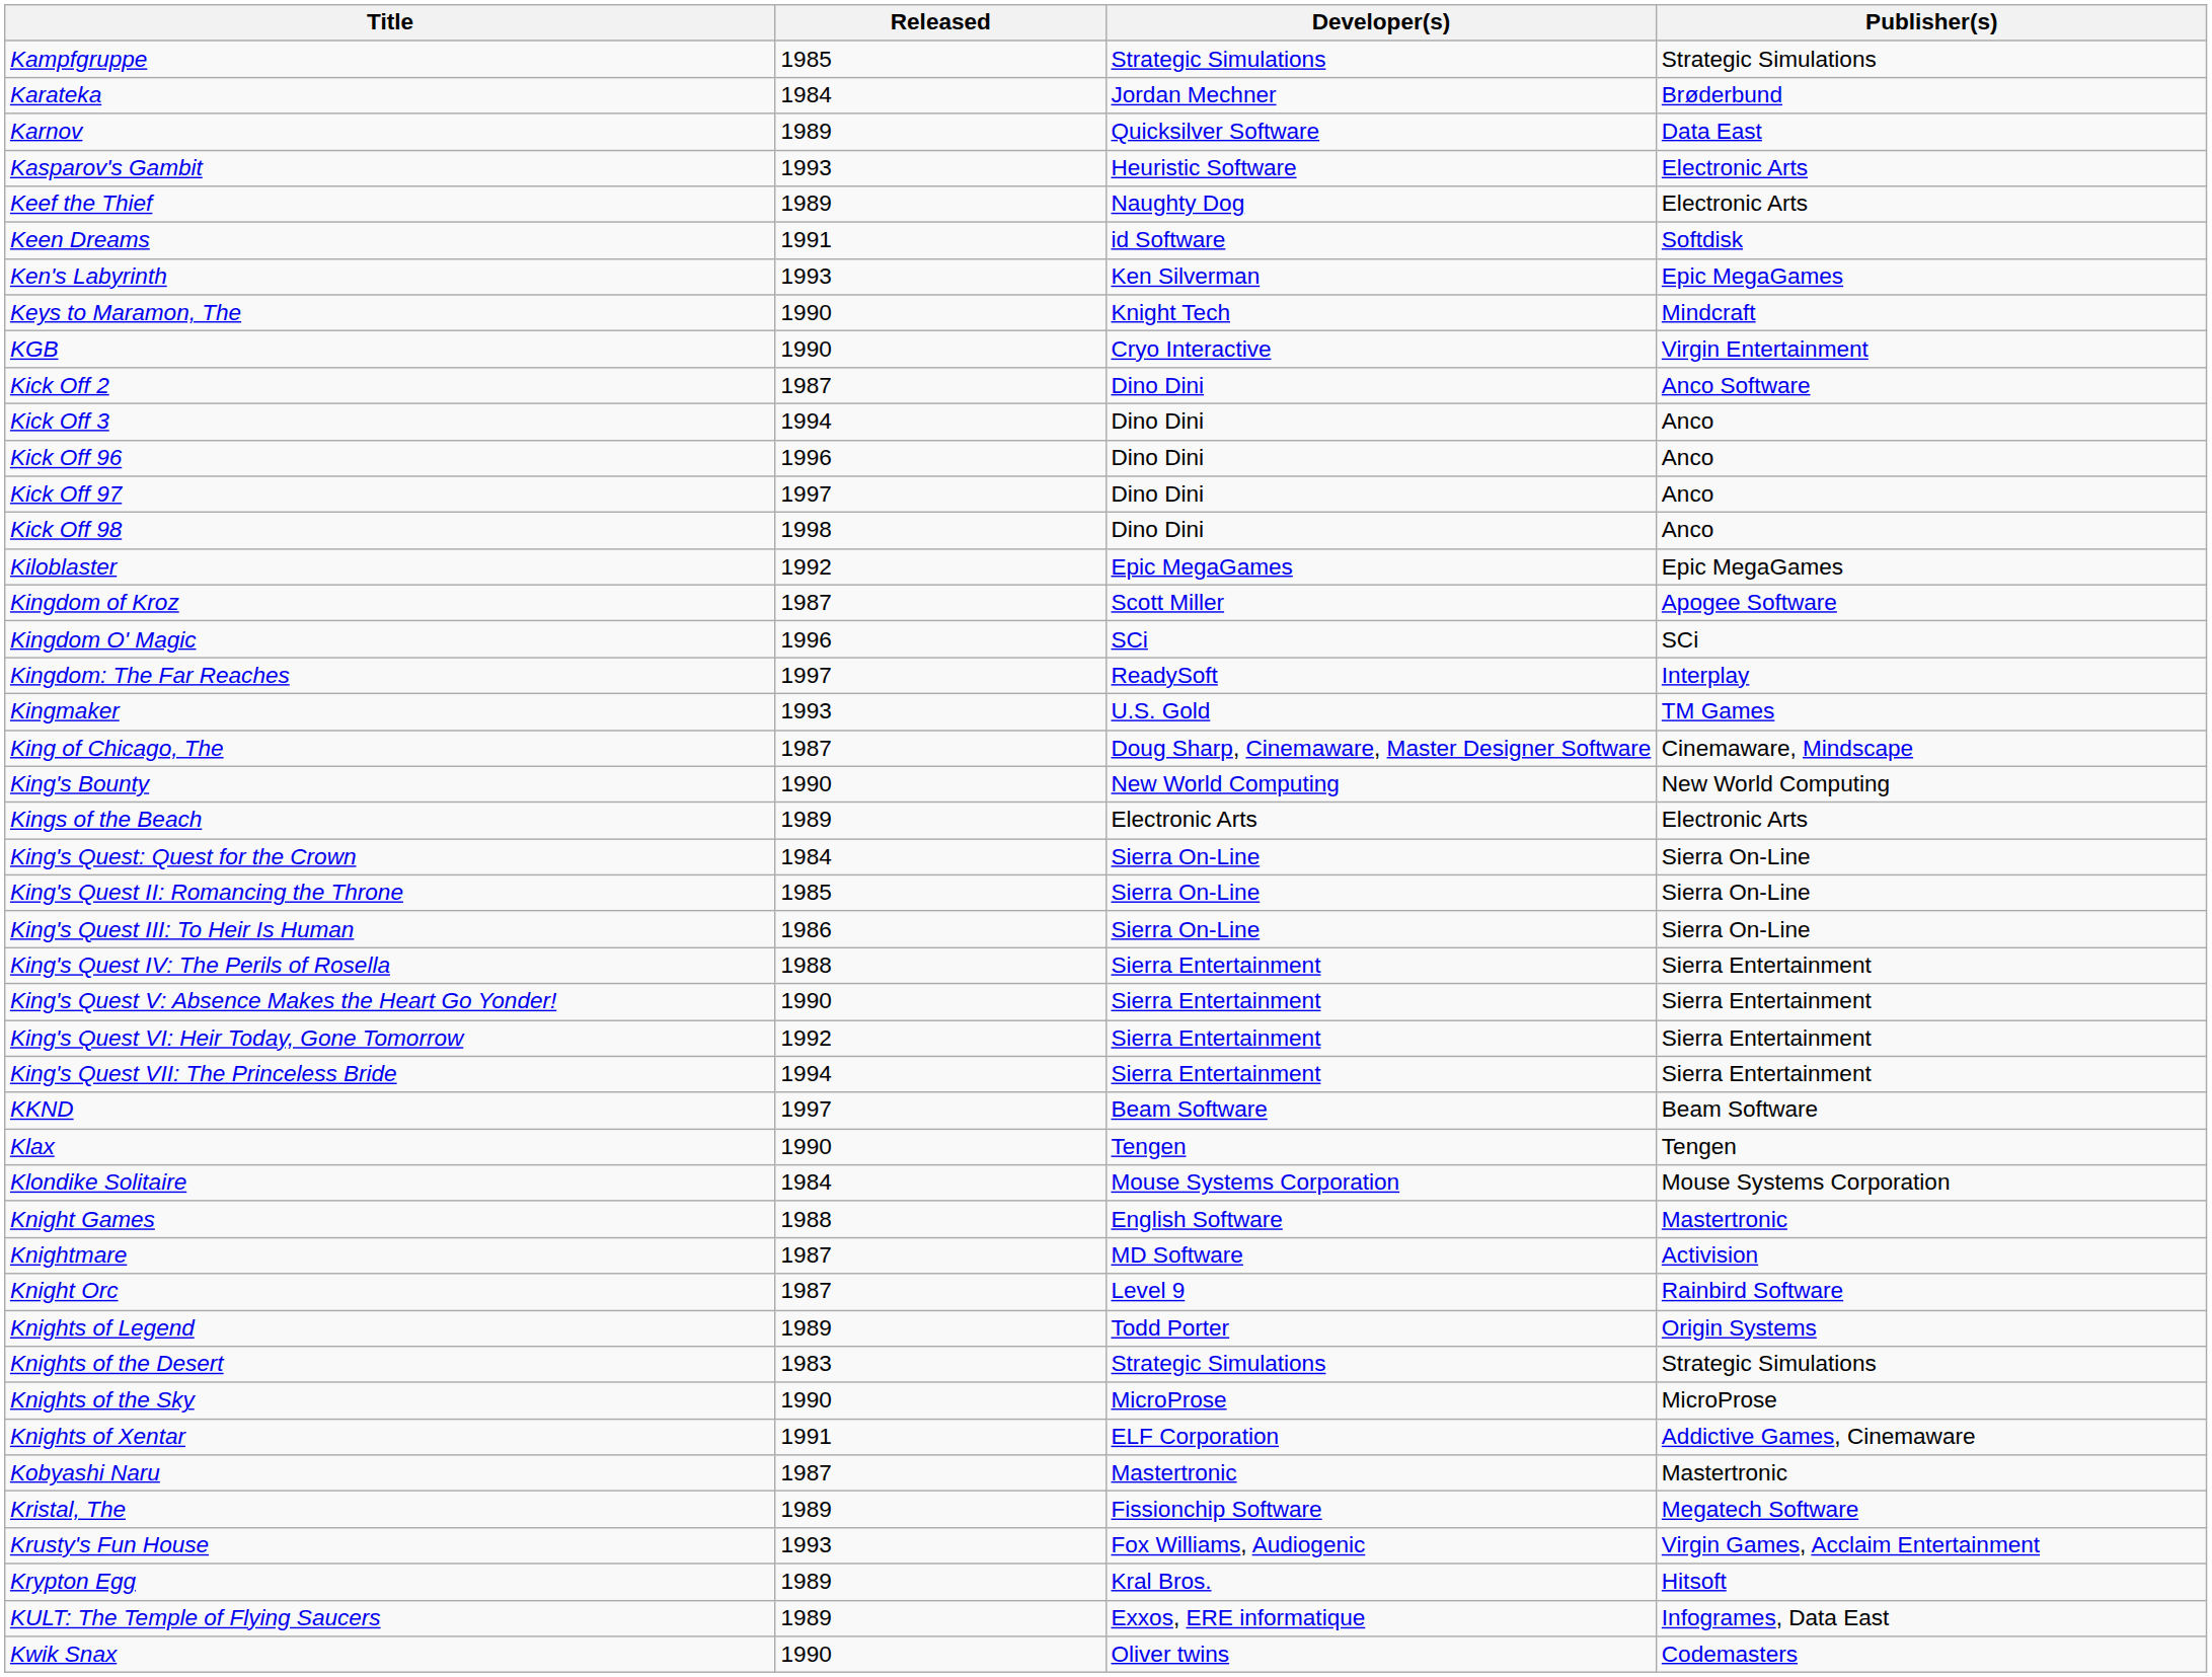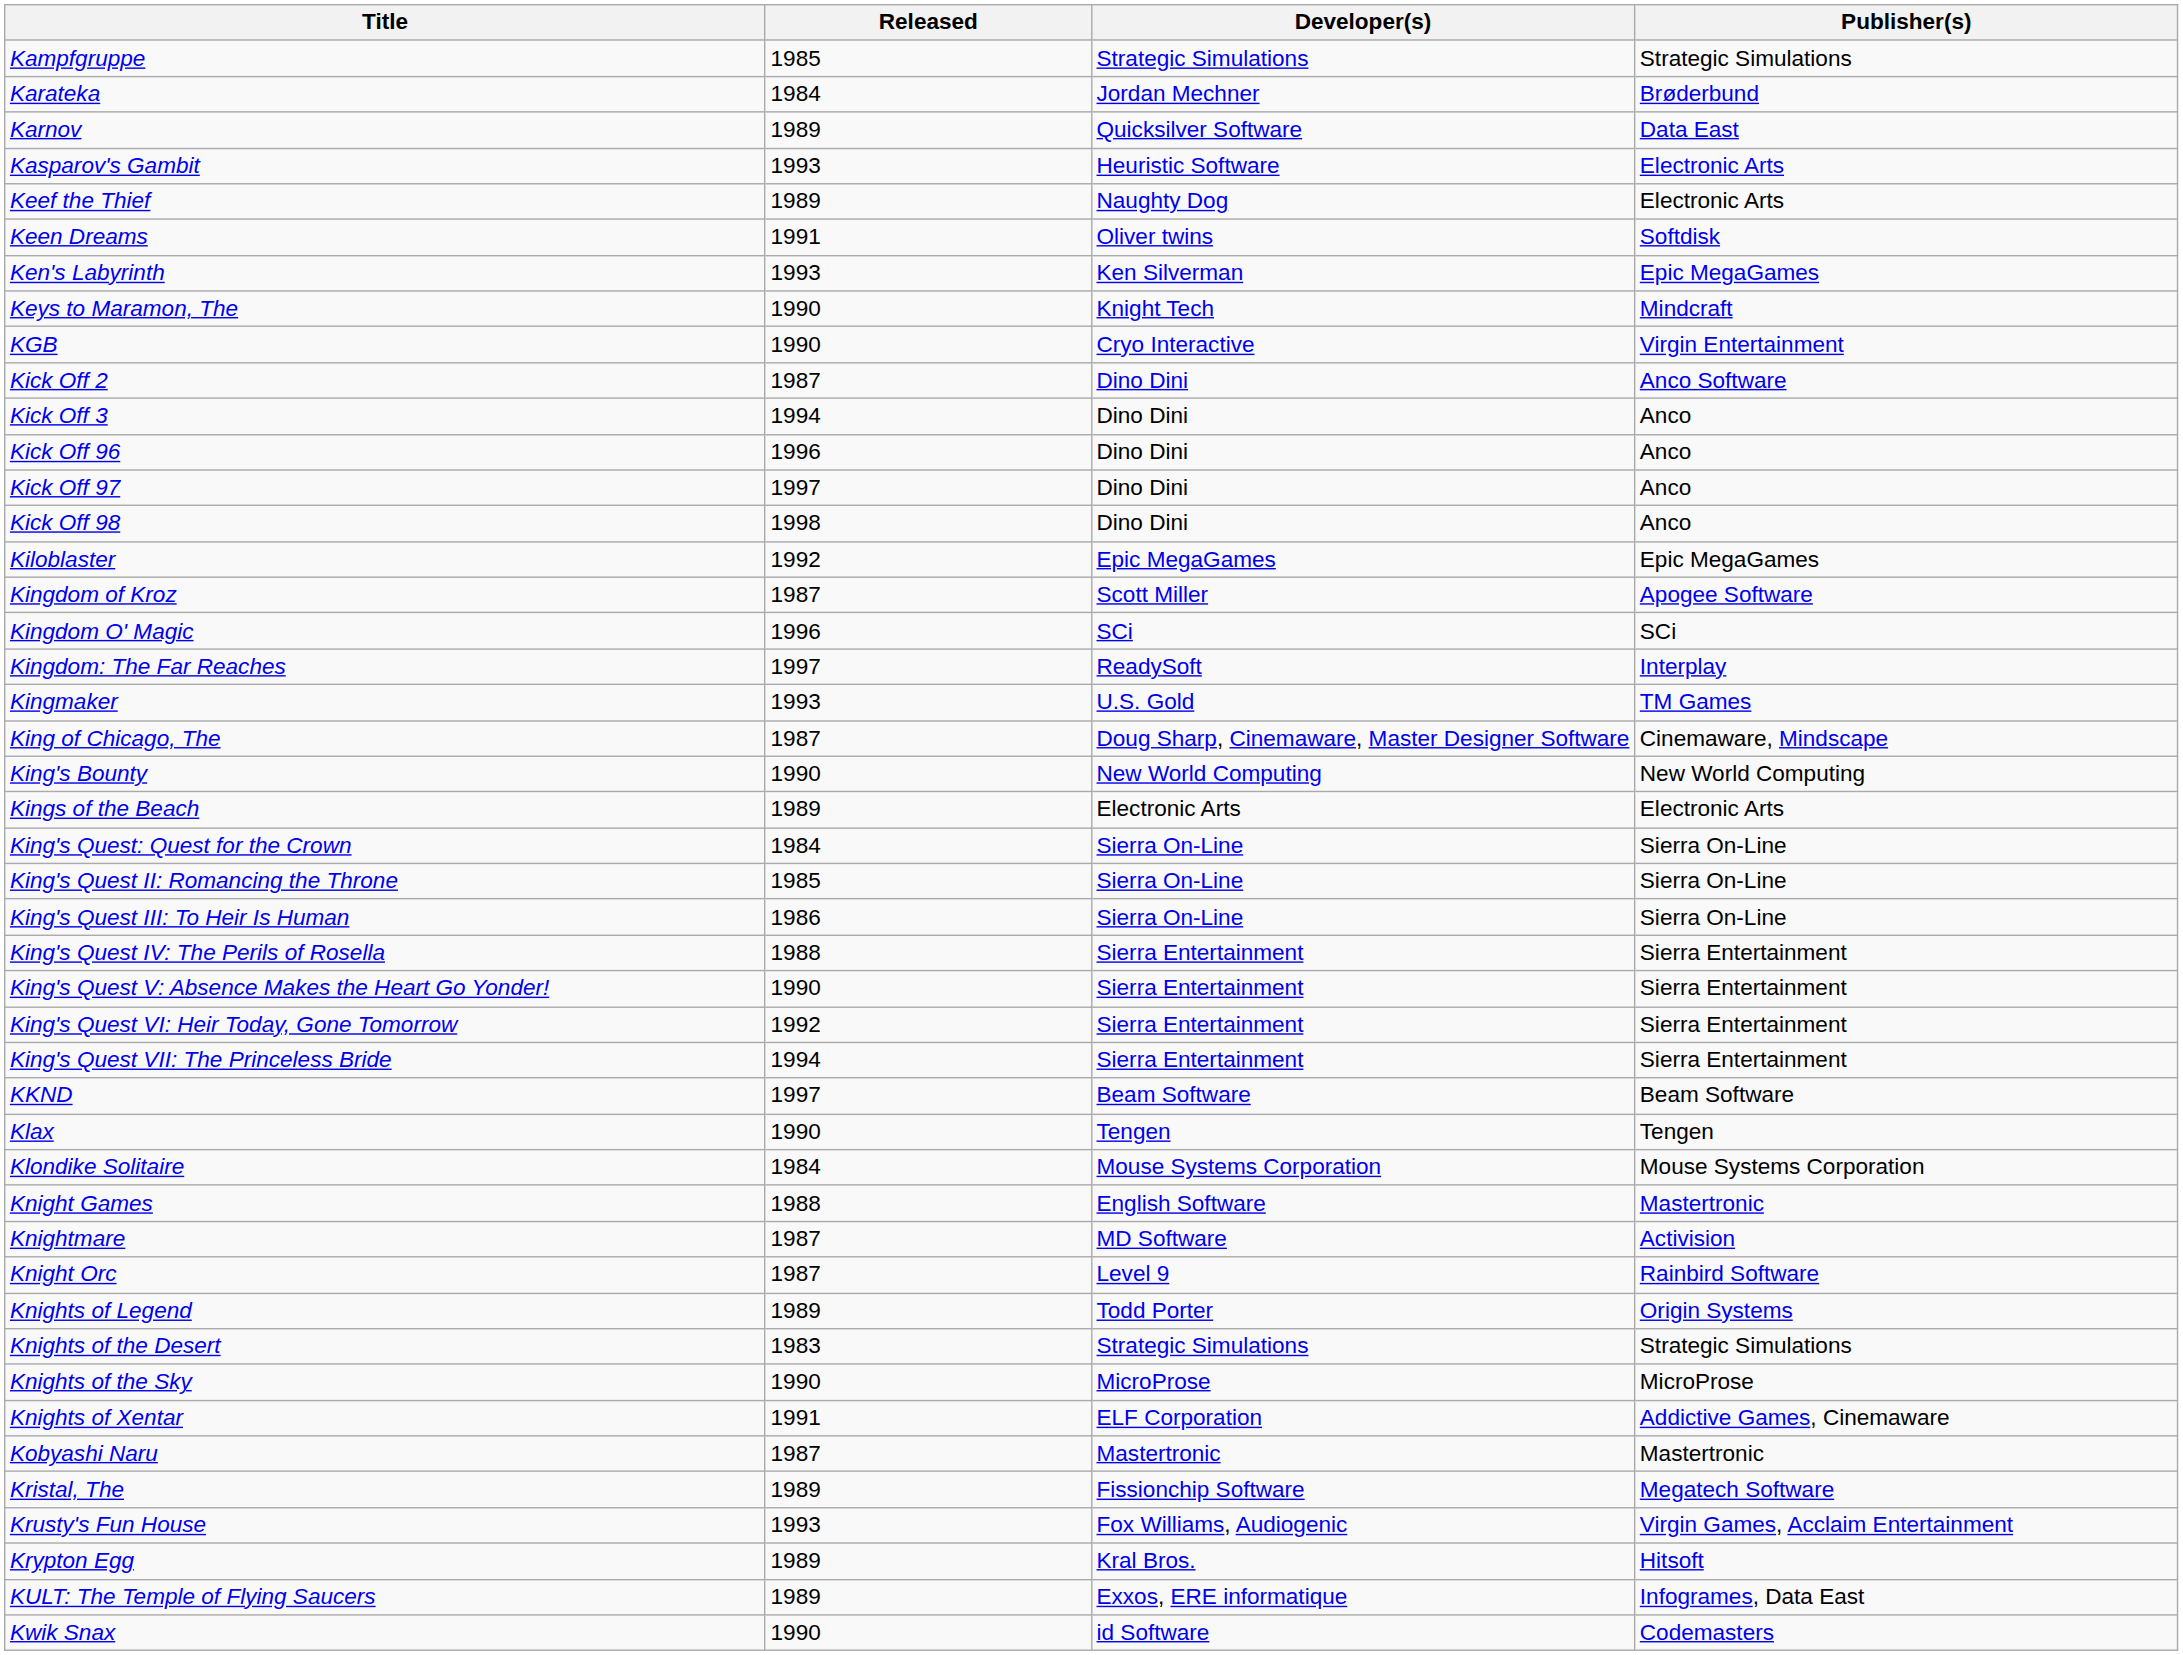Keen Dreams | Developer(s): id Software -> Oliver twins
Kwik Snax | Developer(s): Oliver twins -> id Software
